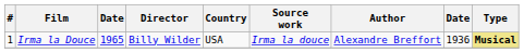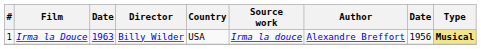Irma la Douce | column 3: 1965 -> 1963
Irma la Douce | column 8: 1936 -> 1956
